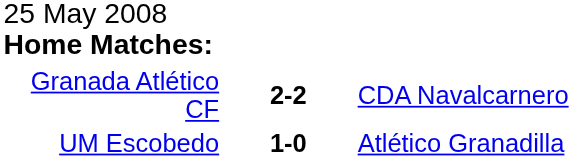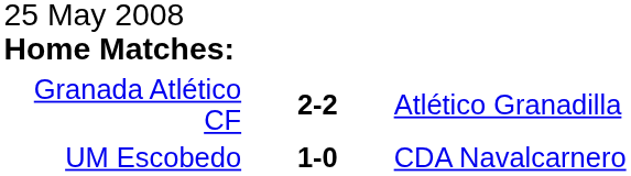Granada Atlético CF | column 3: CDA Navalcarnero -> Atlético Granadilla
UM Escobedo | column 3: Atlético Granadilla -> CDA Navalcarnero
